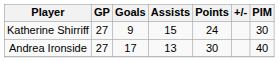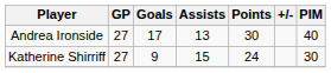rows swapped: Andrea Ironside <-> Katherine Shirriff
